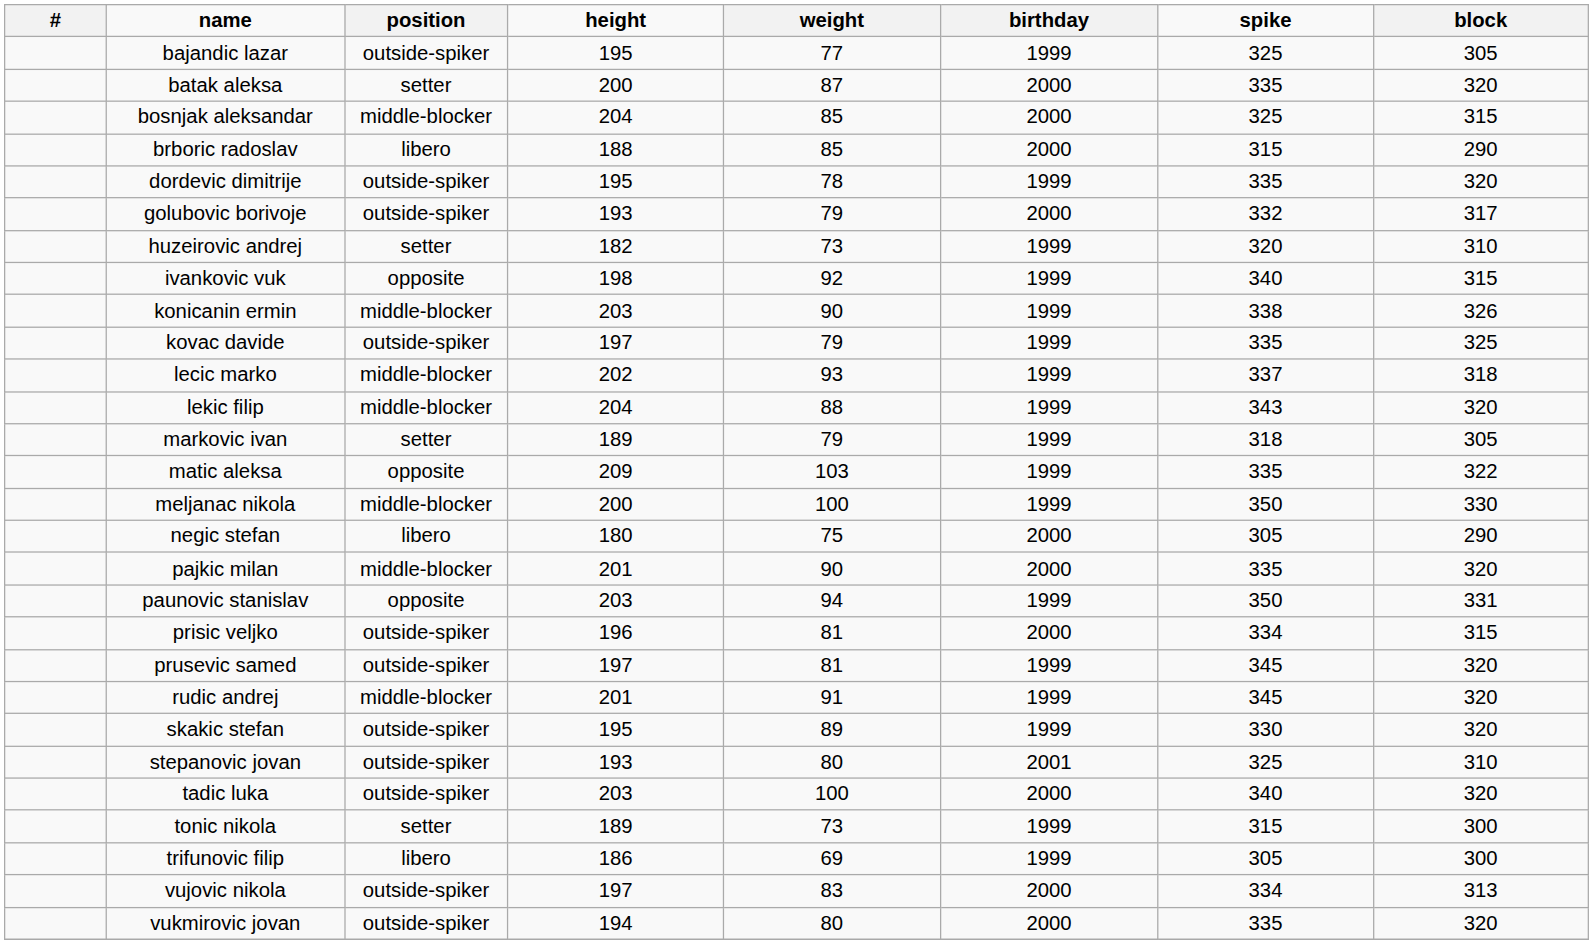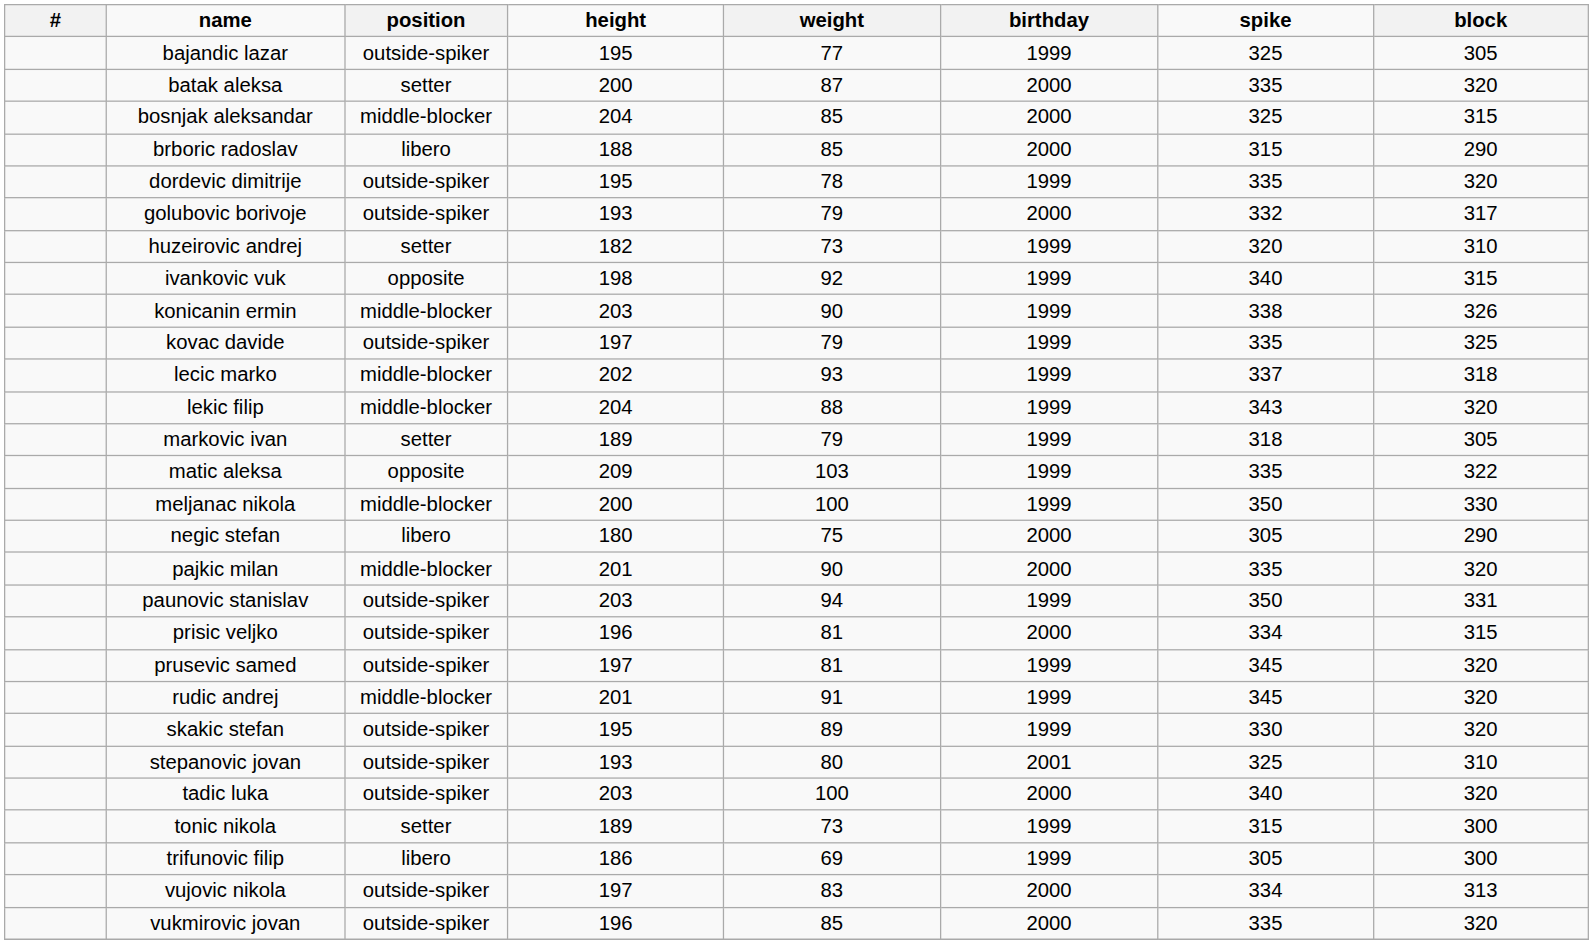paunovic stanislav | position: opposite -> outside-spiker
vukmirovic jovan | height: 194 -> 196
vukmirovic jovan | weight: 80 -> 85
